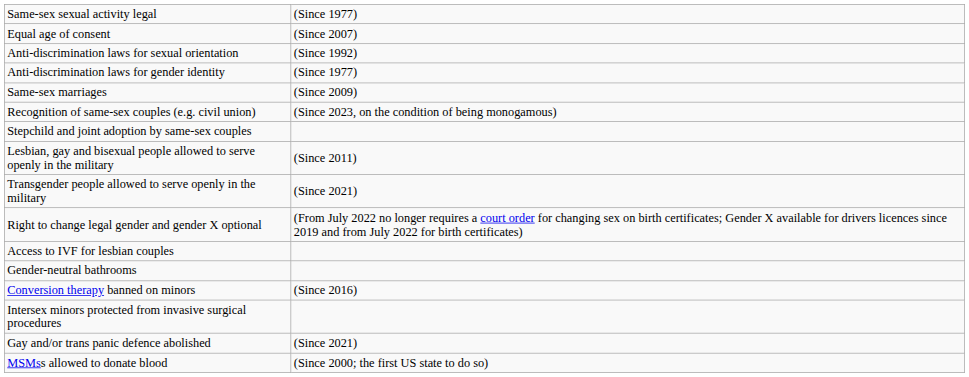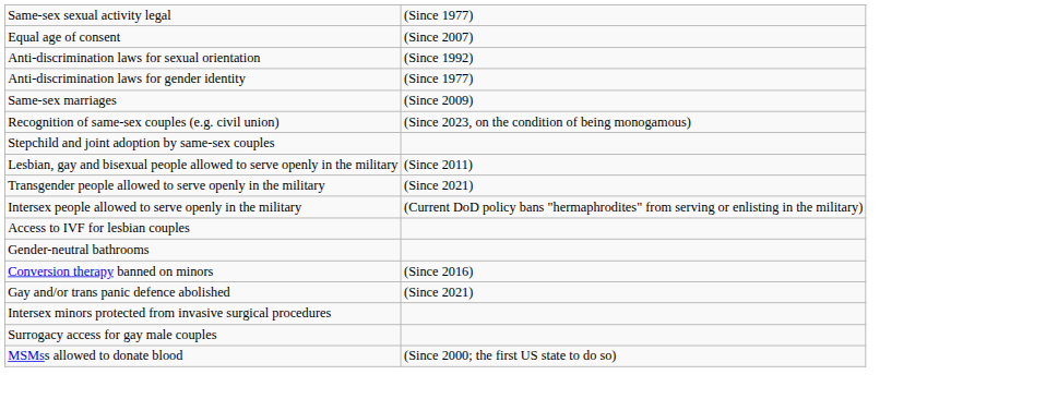+ row: Intersex people allowed to serve openly in the military | (Current DoD policy bans "hermaphrodites" from serving or enlisting in the military)
- row: Right to change legal gender and gender X optional | (From July 2022 no longer requires a court order for changing sex on birth certificates; Gender X available for drivers licences since 2019 and from July 2022 for birth certificates)
rows swapped: Gay and/or trans panic defence abolished <-> Intersex minors protected from invasive surgical procedures
+ row: Surrogacy access for gay male couples
